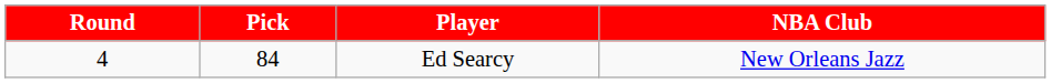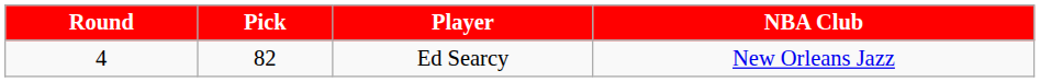Ed Searcy | Pick: 84 -> 82
